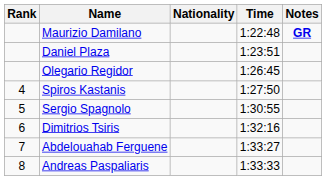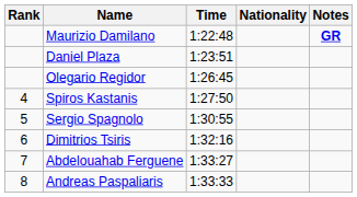columns swapped: Nationality <-> Time
